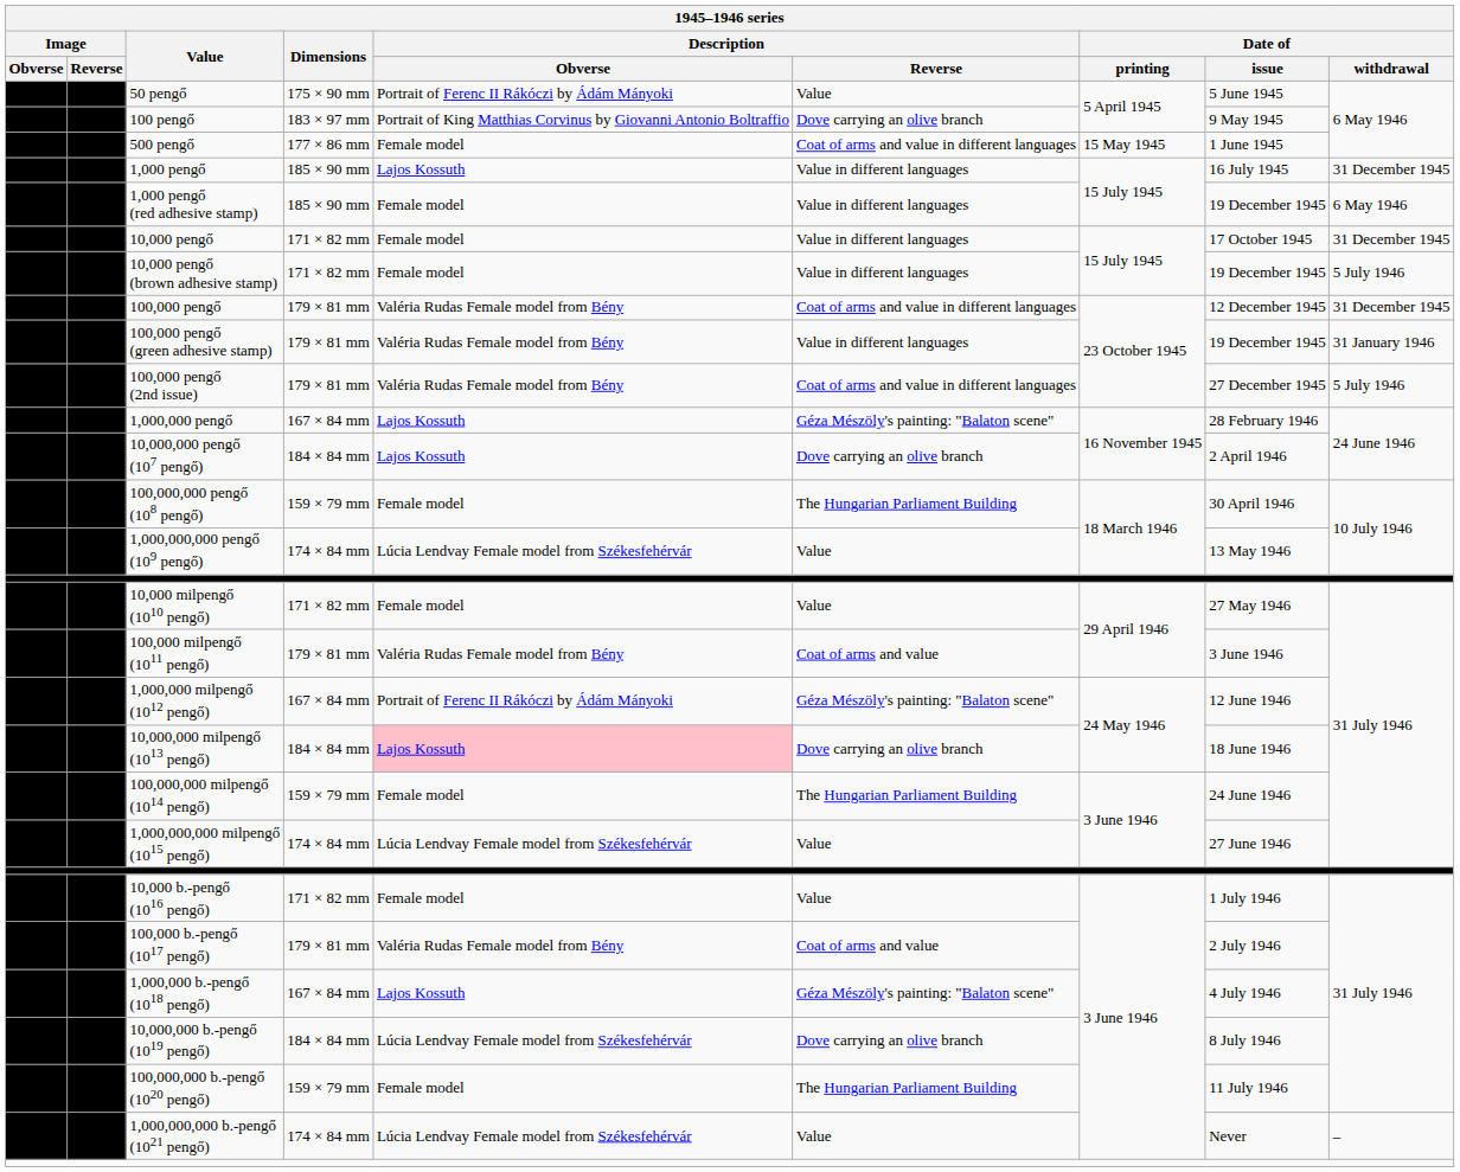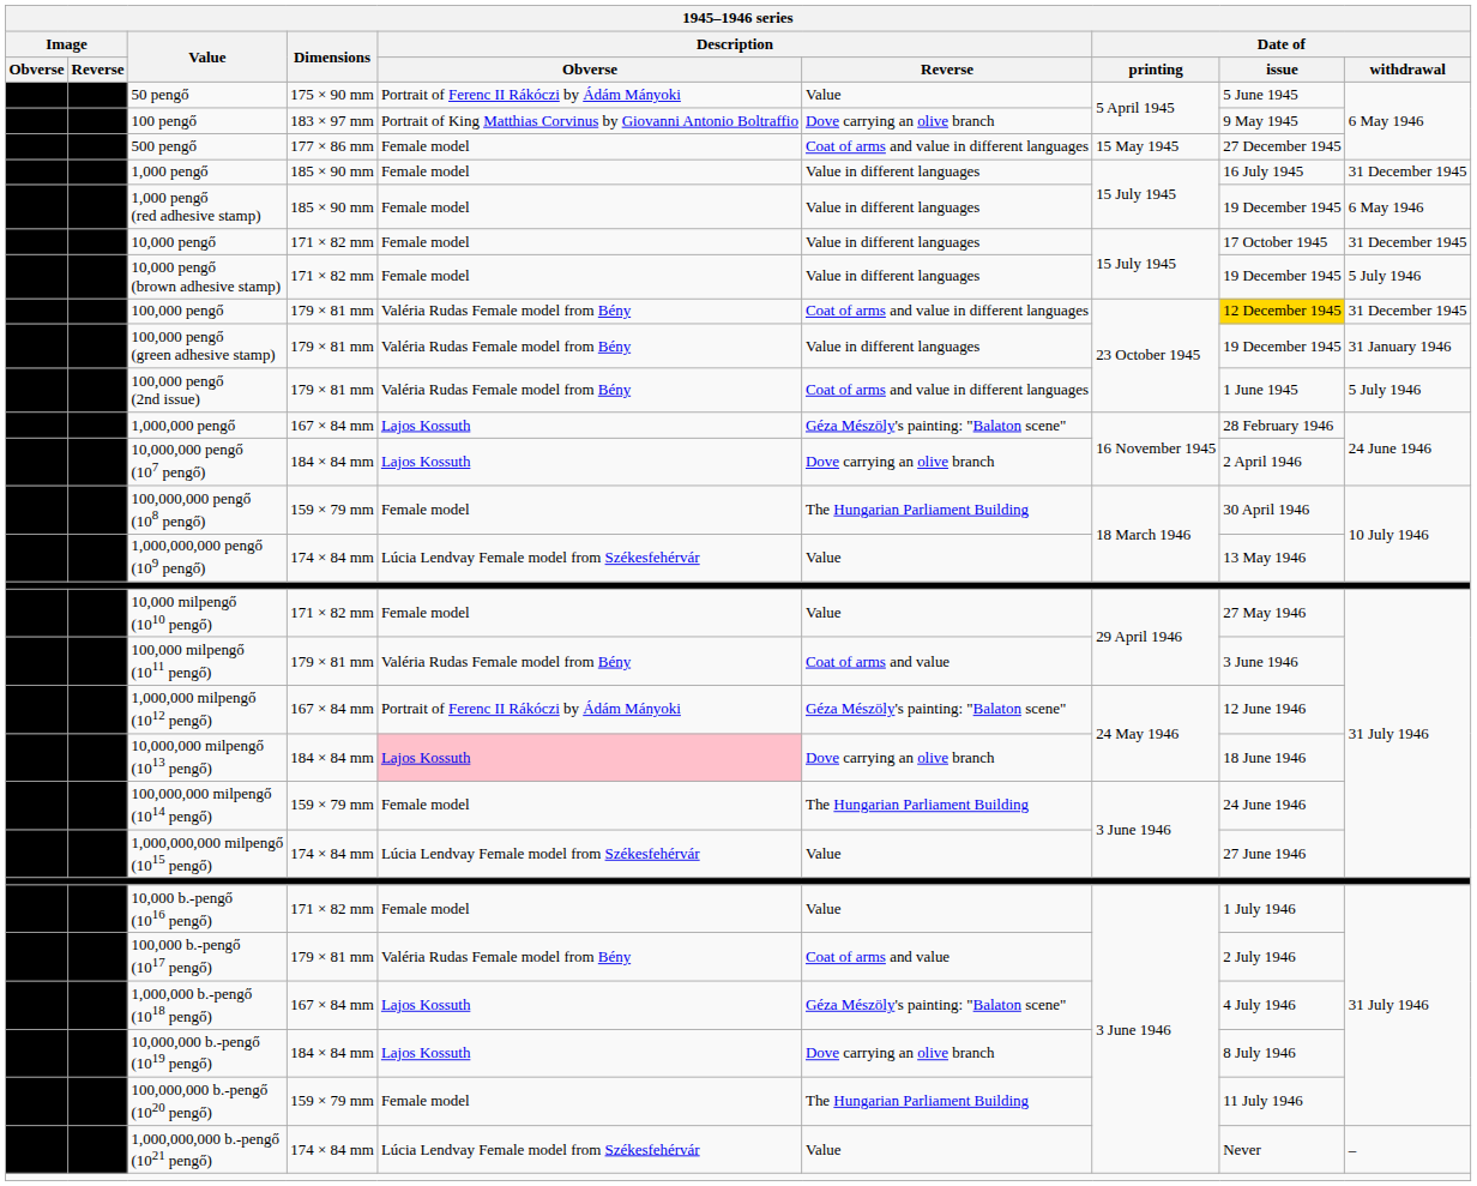500 pengő | Date of / issue: 1 June 1945 -> 27 December 1945
1,000 pengő | Description / Obverse: Lajos Kossuth -> Female model
100,000 pengő | Date of / issue: no background -> gold background
100,000 pengő (2nd issue) | Date of / issue: 27 December 1945 -> 1 June 1945
10,000,000 b.‑pengő (1019 pengő) | Description / Obverse: Lúcia Lendvay Female model from Székesfehérvár -> Lajos Kossuth
